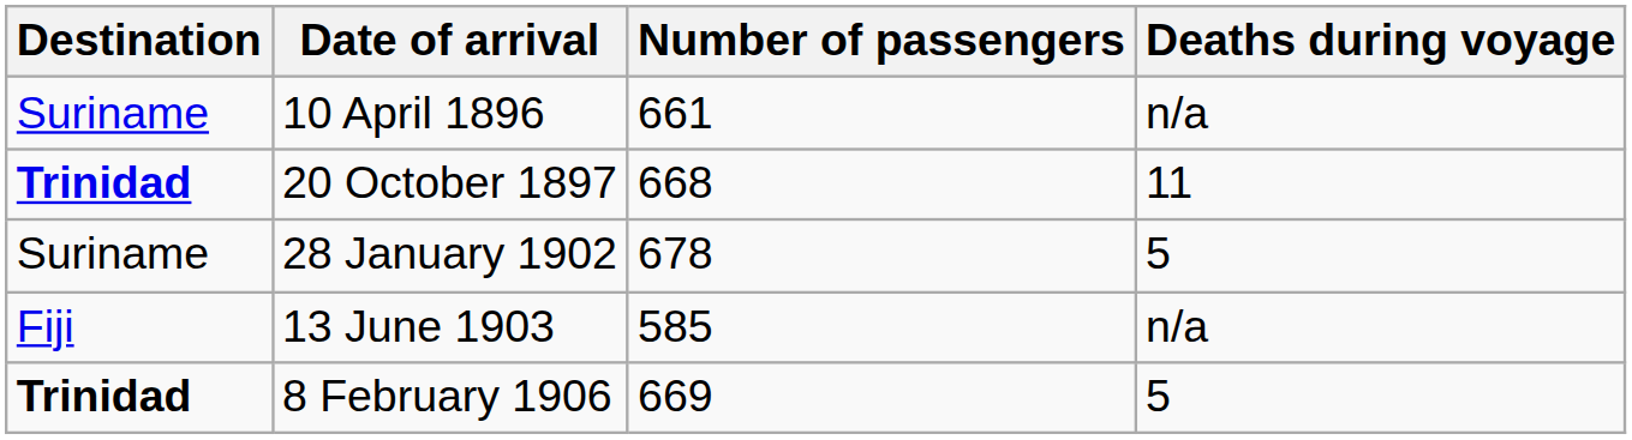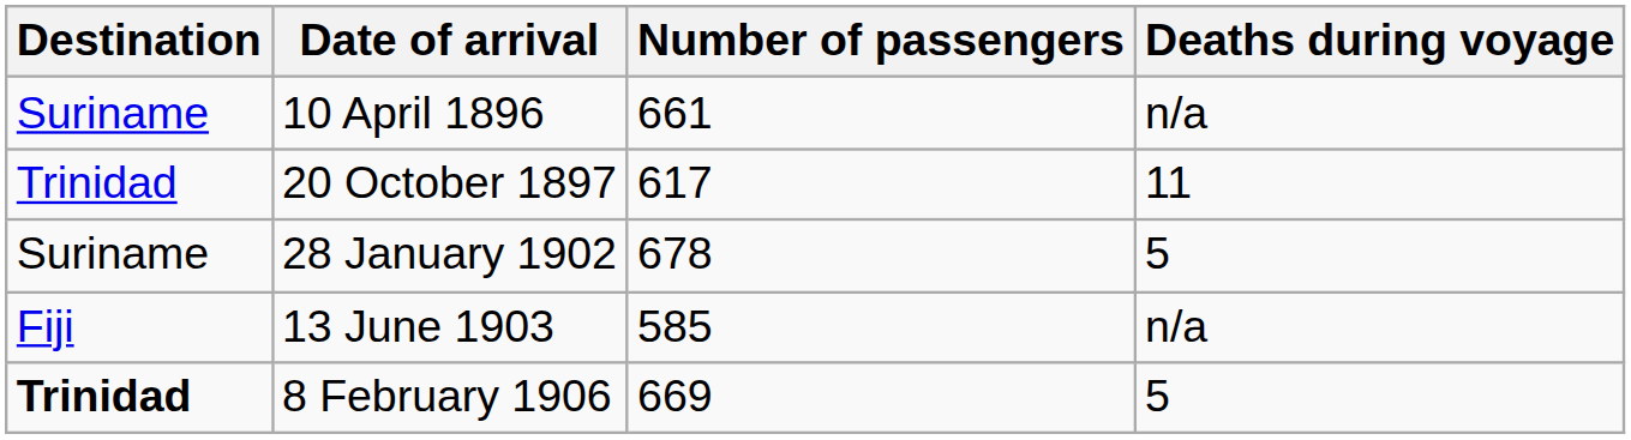20 October 1897 | Destination: bold -> normal
20 October 1897 | Number of passengers: 668 -> 617
